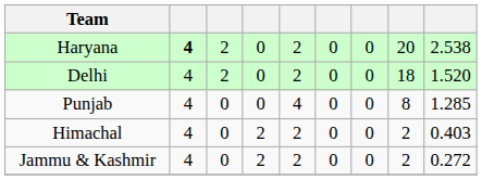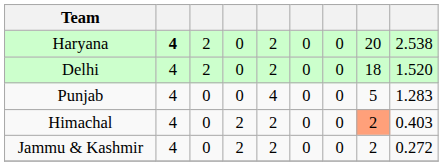Punjab | column 8: 8 -> 5
Punjab | column 9: 1.285 -> 1.283
Himachal | column 8: no background -> lightsalmon background
